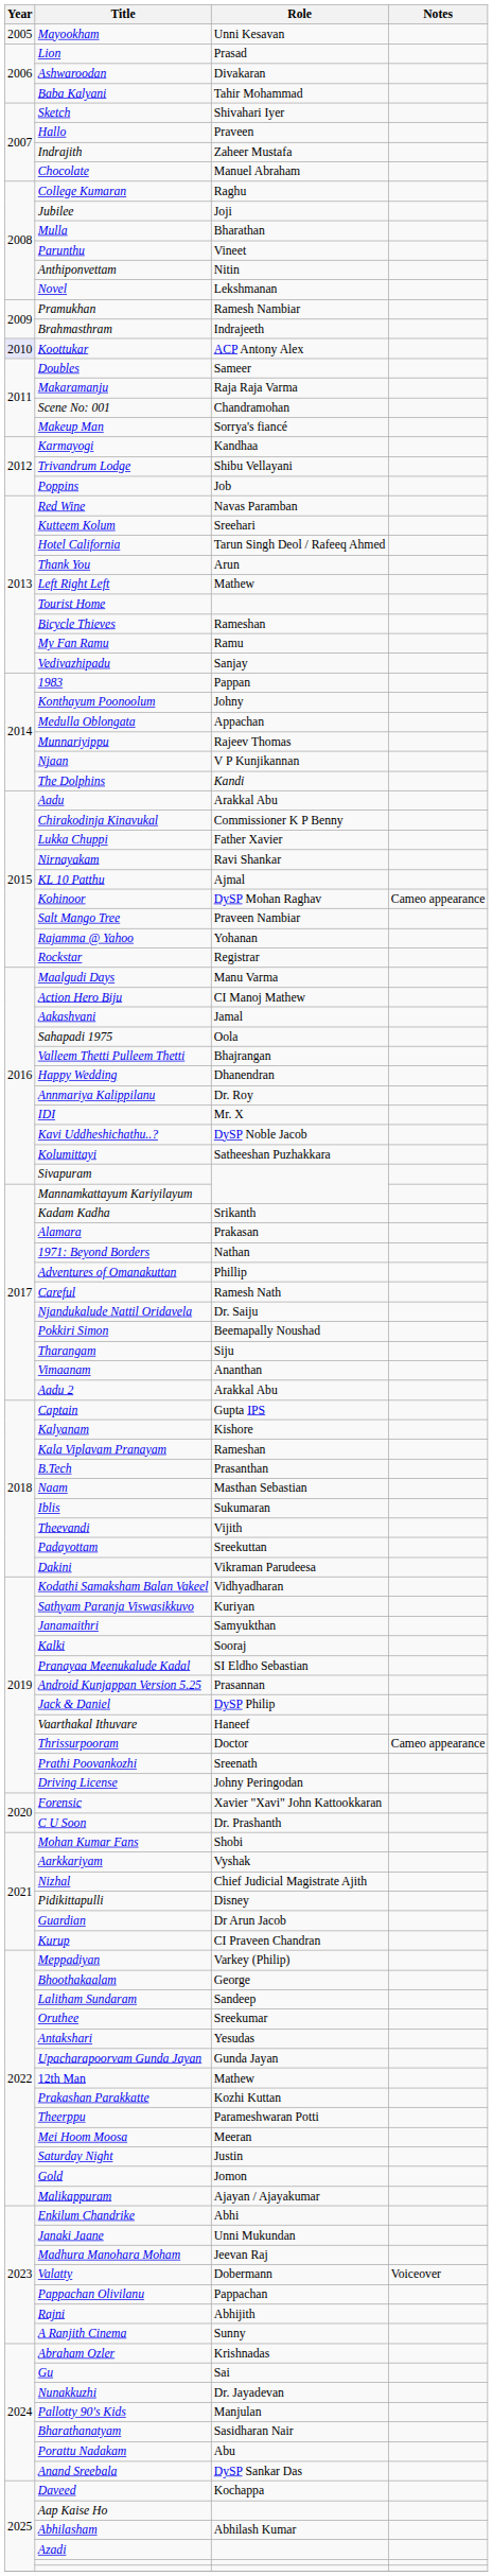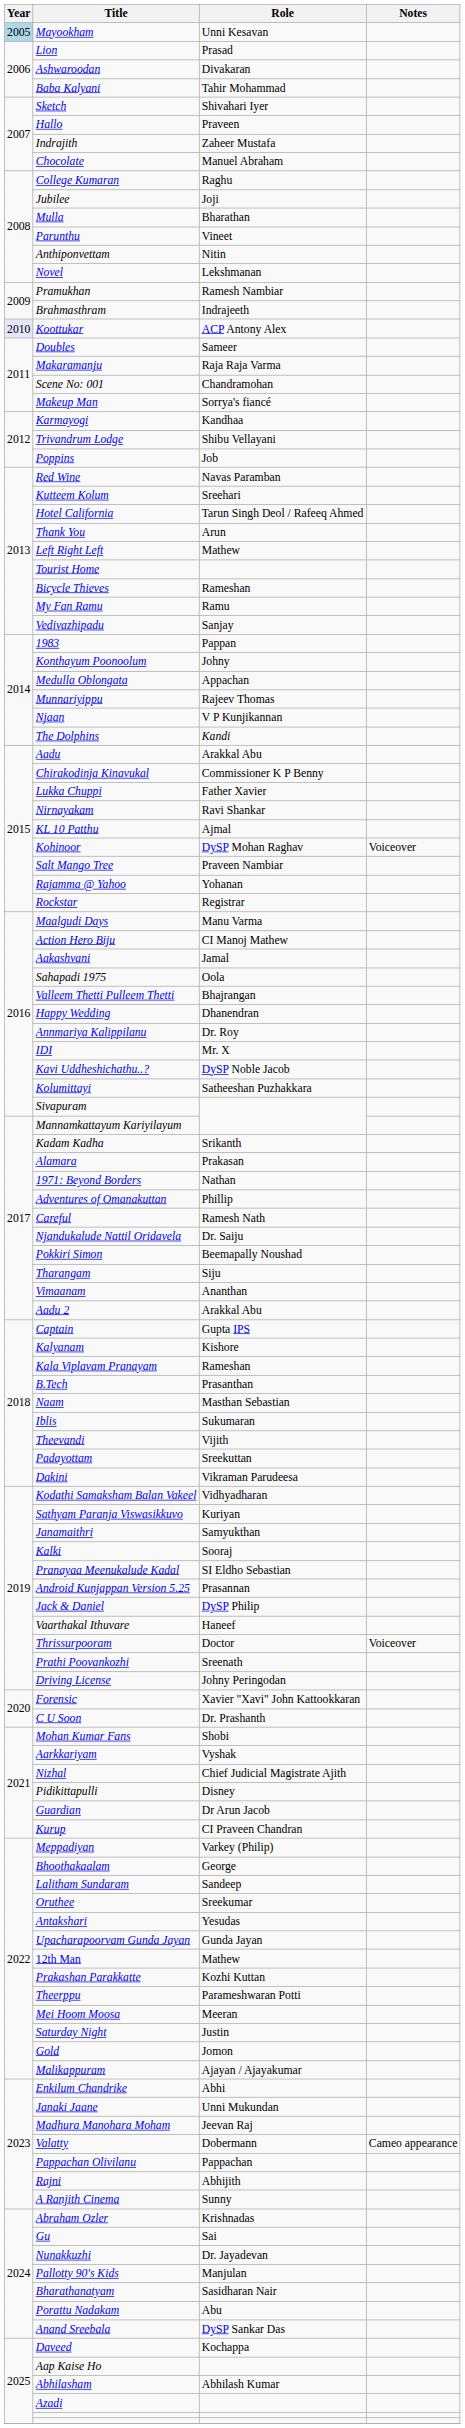Mayookham | Year: no background -> lightblue background
Kohinoor | Notes: Cameo appearance -> Voiceover
Thrissurpooram | Notes: Cameo appearance -> Voiceover
Valatty | Notes: Voiceover -> Cameo appearance
